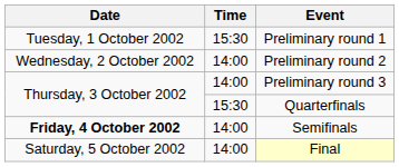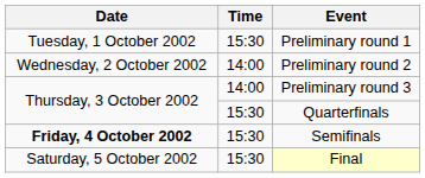Semifinals | Time: 14:00 -> 15:30
Final | Time: 14:00 -> 15:30
